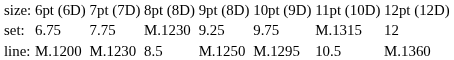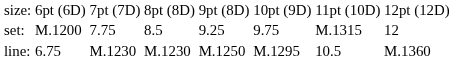set: | column 2: 6.75 -> M.1200
set: | column 4: M.1230 -> 8.5
line: | column 2: M.1200 -> 6.75
line: | column 4: 8.5 -> M.1230
